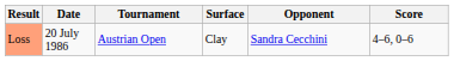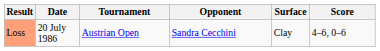columns swapped: Surface <-> Opponent
